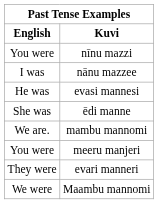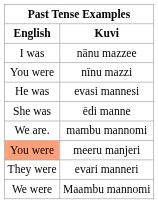rows swapped: nānu mazzee <-> nīnu mazzi
meeru manjeri | English: no background -> lightsalmon background
